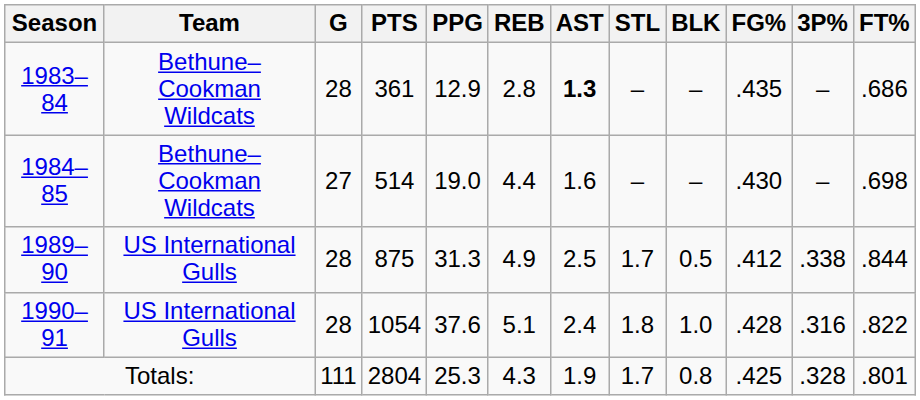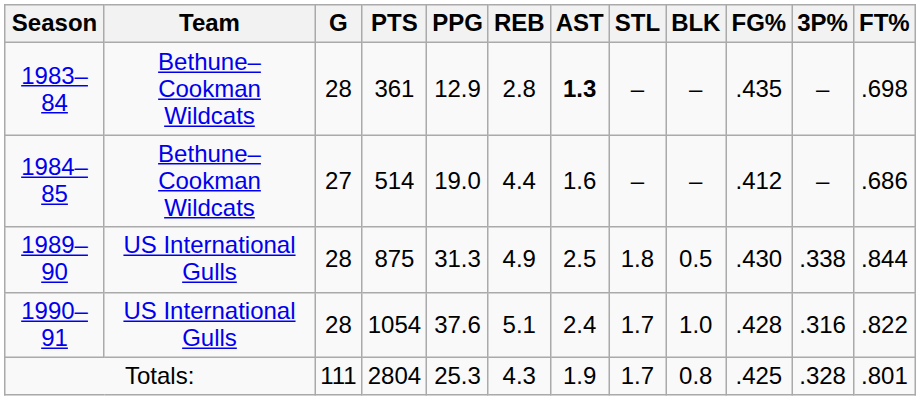1983–84 | FT%: .686 -> .698
1984–85 | FG%: .430 -> .412
1984–85 | FT%: .698 -> .686
1989–90 | STL: 1.7 -> 1.8
1989–90 | FG%: .412 -> .430
1990–91 | STL: 1.8 -> 1.7
